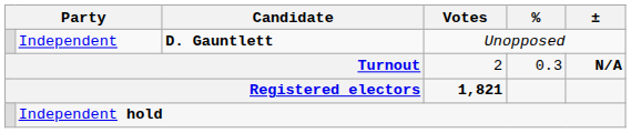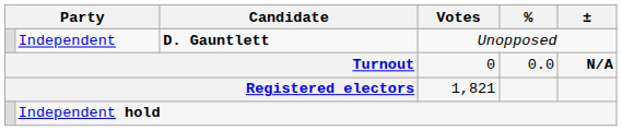Turnout | Votes: 2 -> 0
Turnout | %: 0.3 -> 0.0
Registered electors | Votes: bold -> normal
